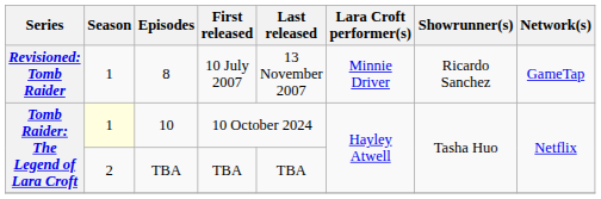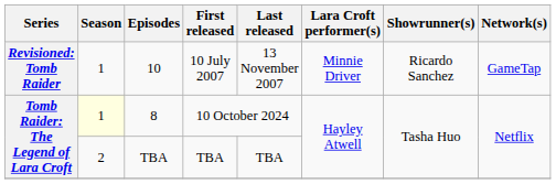10 July 2007 | Episodes: 8 -> 10
10 October 2024 | Episodes: 10 -> 8
